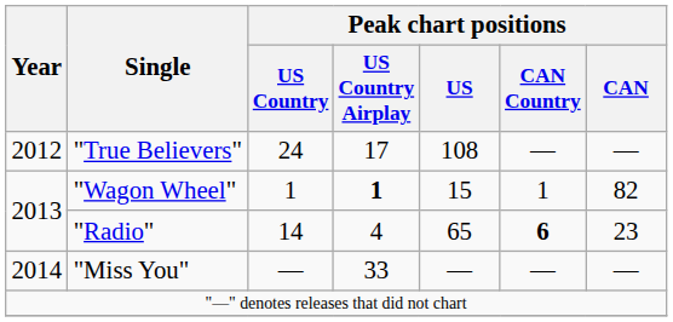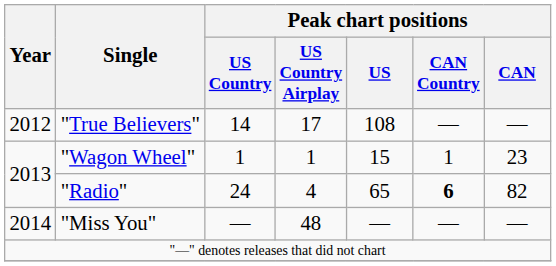"True Believers" | Peak chart positions / US Country: 24 -> 14
"Wagon Wheel" | Peak chart positions / US Country Airplay: bold -> normal
"Wagon Wheel" | Peak chart positions / CAN: 82 -> 23
"Radio" | Peak chart positions / US Country: 14 -> 24
"Radio" | Peak chart positions / CAN: 23 -> 82
"Miss You" | Peak chart positions / US Country Airplay: 33 -> 48
